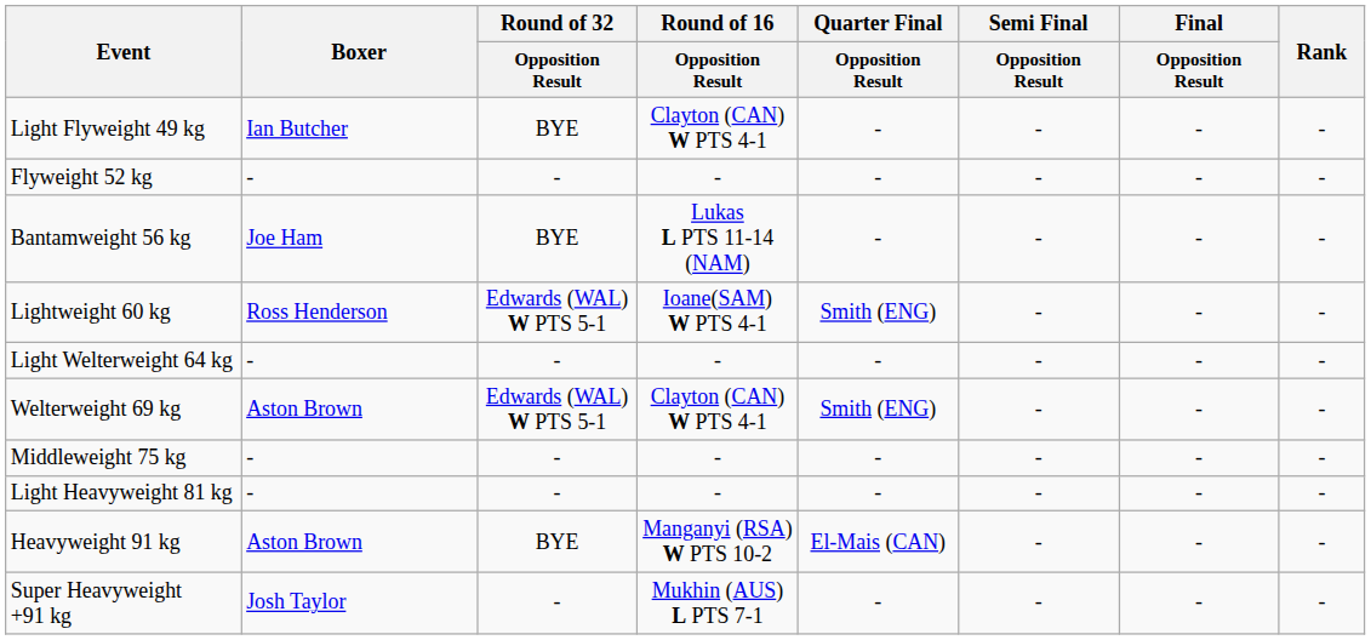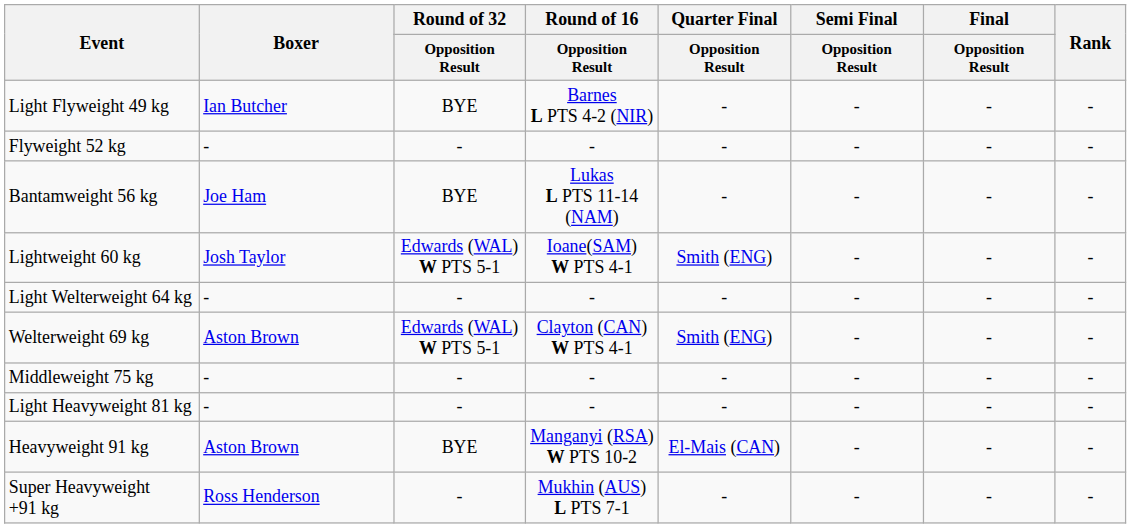Light Flyweight 49 kg | Round of 16 / Opposition Result: Clayton (CAN) W PTS 4-1 -> Barnes L PTS 4-2 (NIR)
Lightweight 60 kg | Boxer: Ross Henderson -> Josh Taylor
Super Heavyweight +91 kg | Boxer: Josh Taylor -> Ross Henderson
